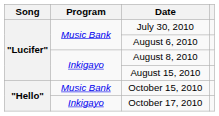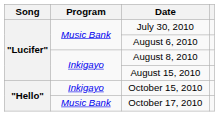October 15, 2010 | Program: Music Bank -> Inkigayo
October 17, 2010 | Program: Inkigayo -> Music Bank
